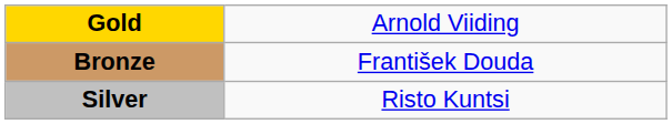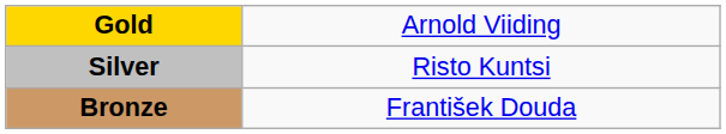rows swapped: Silver <-> Bronze
